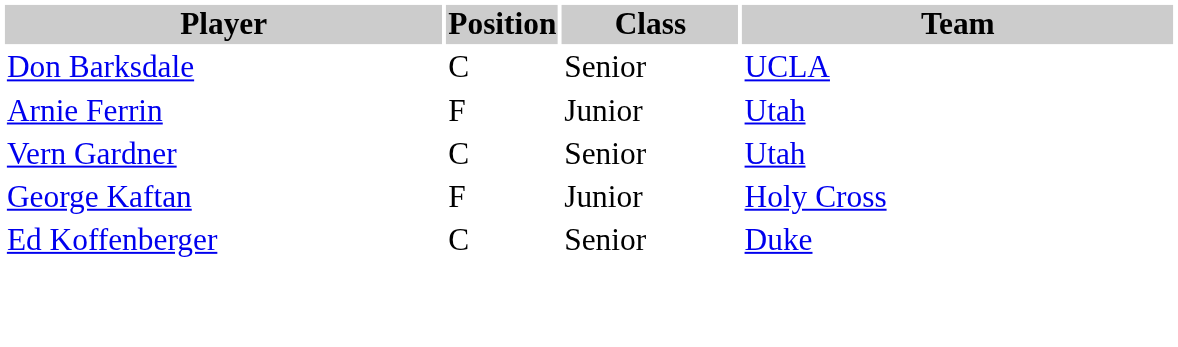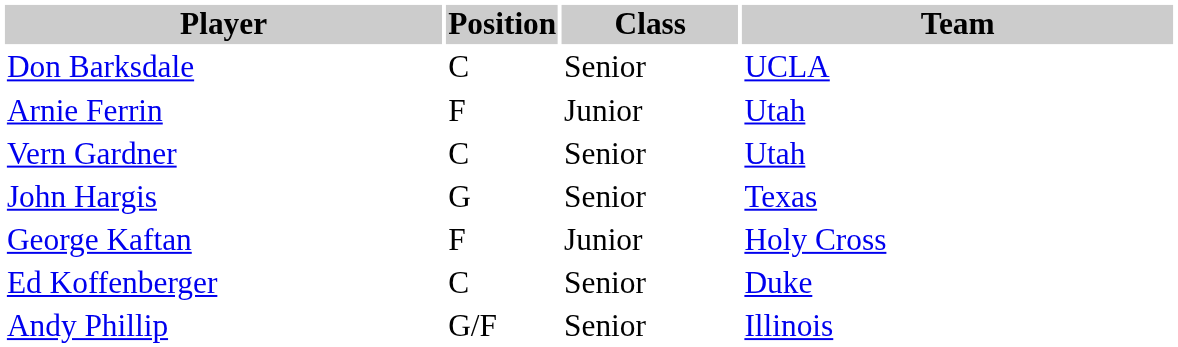+ row: John Hargis | G | Senior | Texas
+ row: Andy Phillip | G/F | Senior | Illinois
